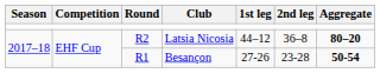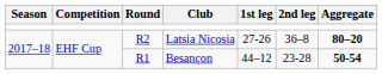Latsia Nicosia | 1st leg: 44–12 -> 27-26
Besançon | 1st leg: 27-26 -> 44–12
